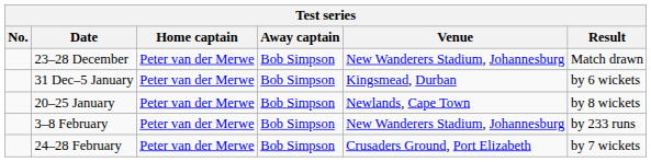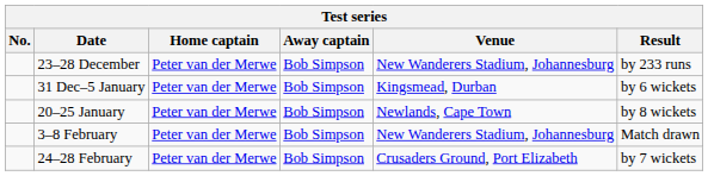23–28 December | Result: Match drawn -> by 233 runs
3–8 February | Result: by 233 runs -> Match drawn
